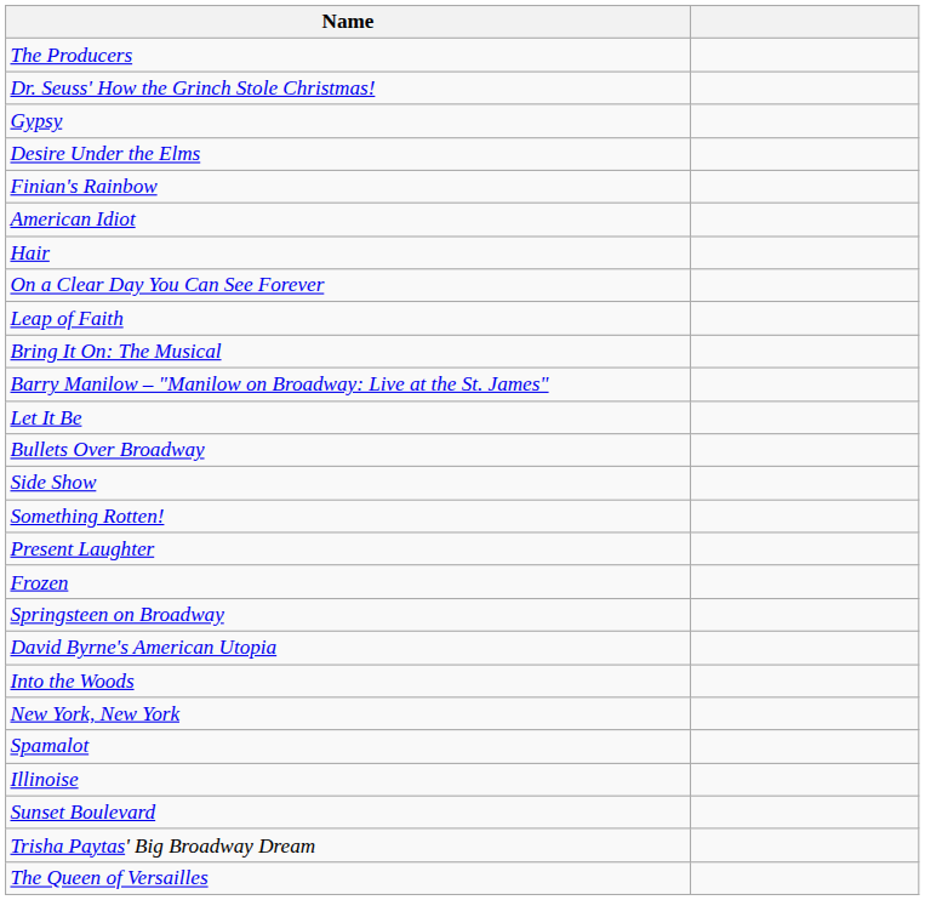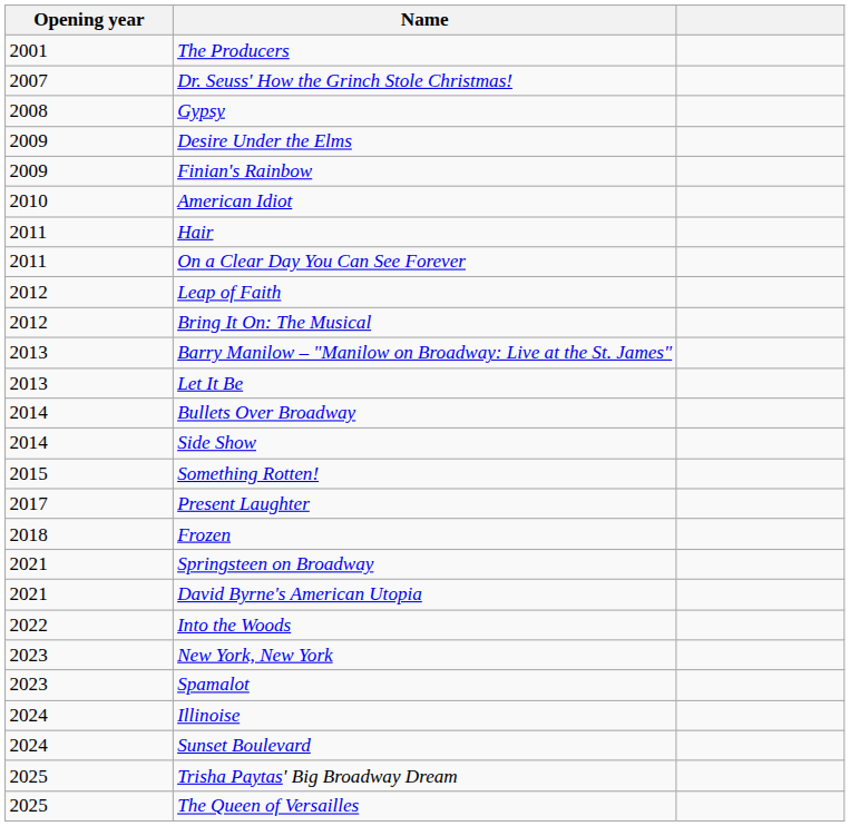+ column: Opening year | 2001 | 2007 | 2008 | 2009 | 2009 | 2010 | 2011 | 2011 | 2012 | 2012 | 2013 | 2013 | 2014 | 2014 | 2015 | 2017 | 2018 | 2021 | 2021 | 2022 | 2023 | 2023 | 2024 | 2024 | 2025 | 2025
